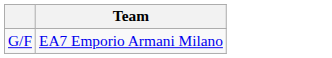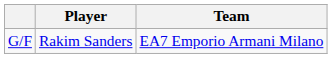+ column: Player | Rakim Sanders
